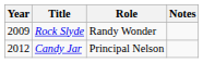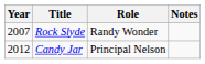Rock Slyde | Year: 2009 -> 2007
